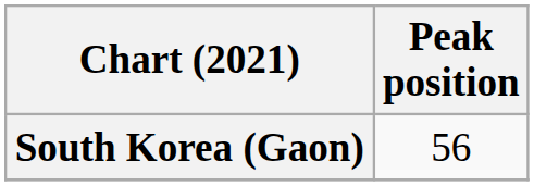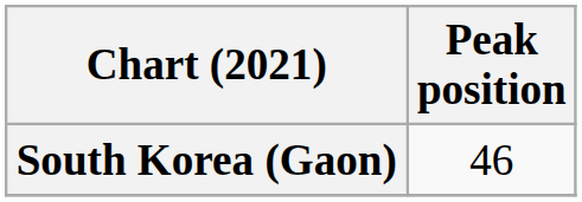South Korea (Gaon) | Peak position: 56 -> 46
